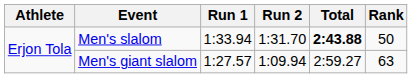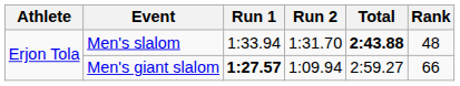Men's slalom | Rank: 50 -> 48
Men's giant slalom | Run 1: normal -> bold
Men's giant slalom | Rank: 63 -> 66
